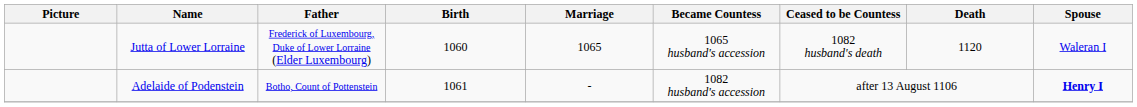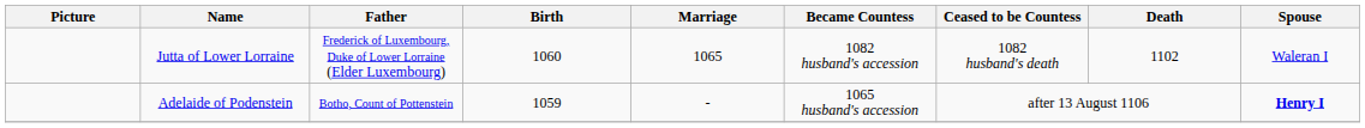Jutta of Lower Lorraine | Became Countess: 1065 husband's accession -> 1082 husband's accession
Jutta of Lower Lorraine | Death: 1120 -> 1102
Adelaide of Podenstein | Birth: 1061 -> 1059
Adelaide of Podenstein | Became Countess: 1082 husband's accession -> 1065 husband's accession
